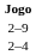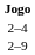rows swapped: 2–9 <-> 2–4
